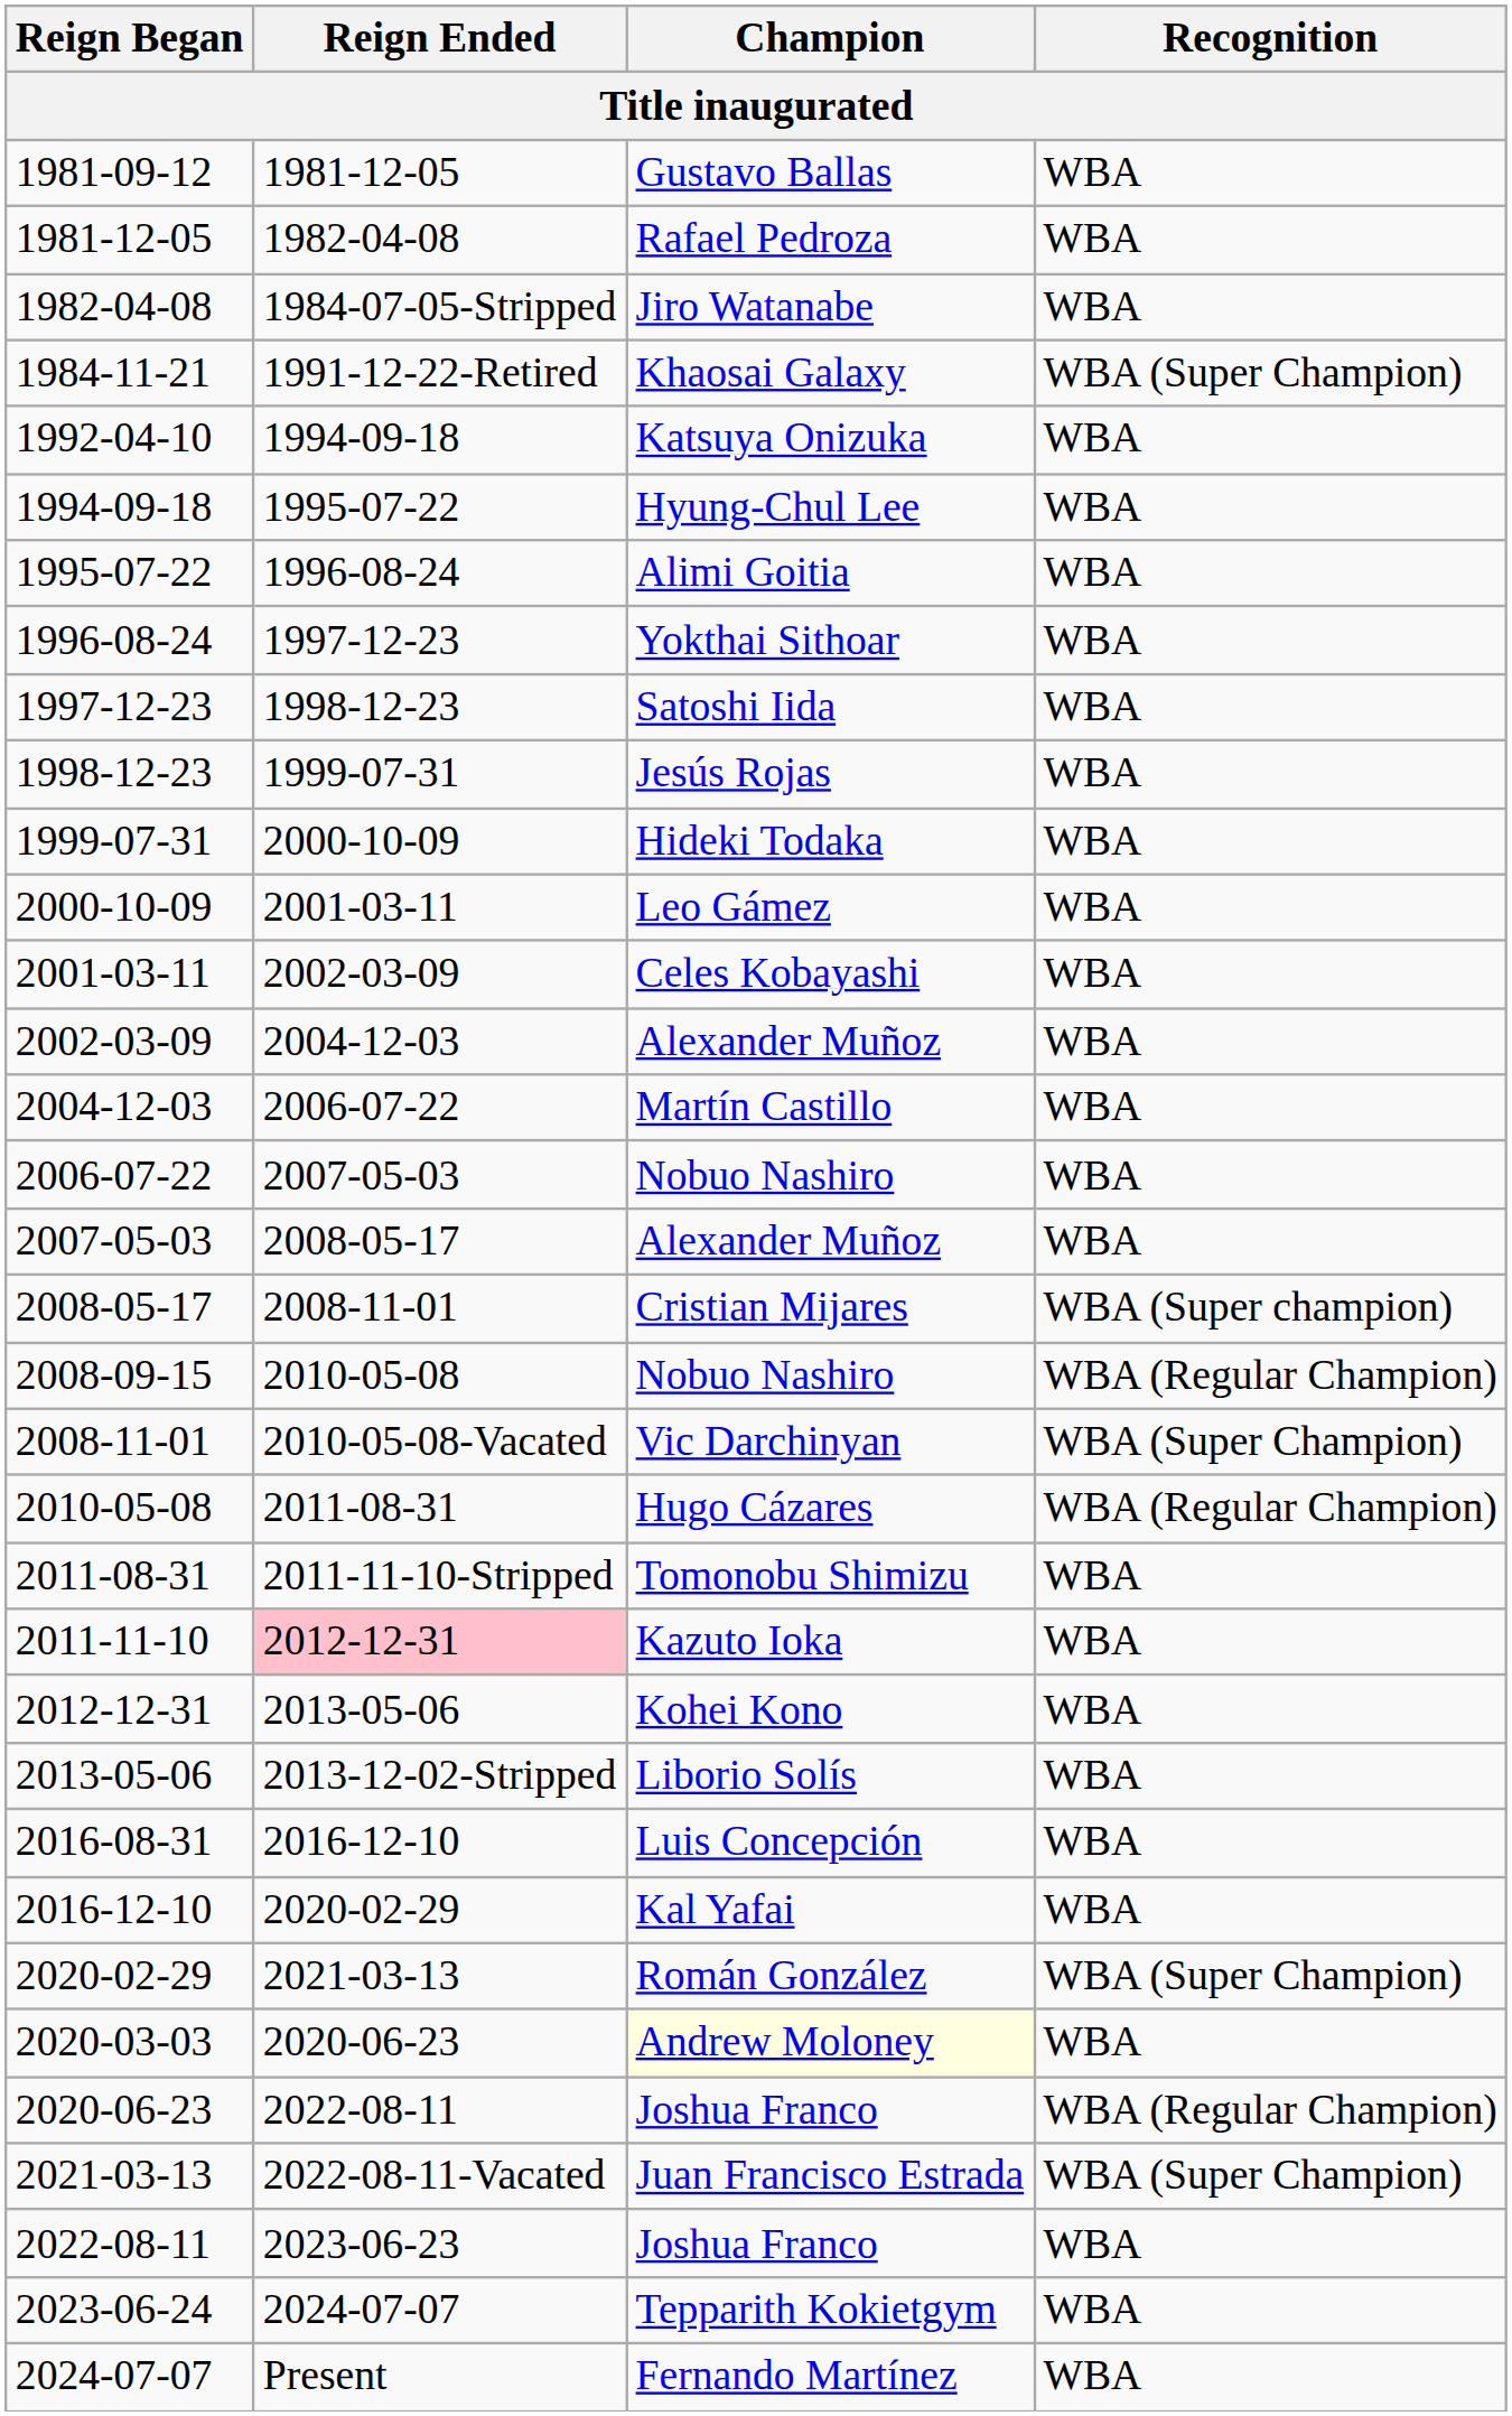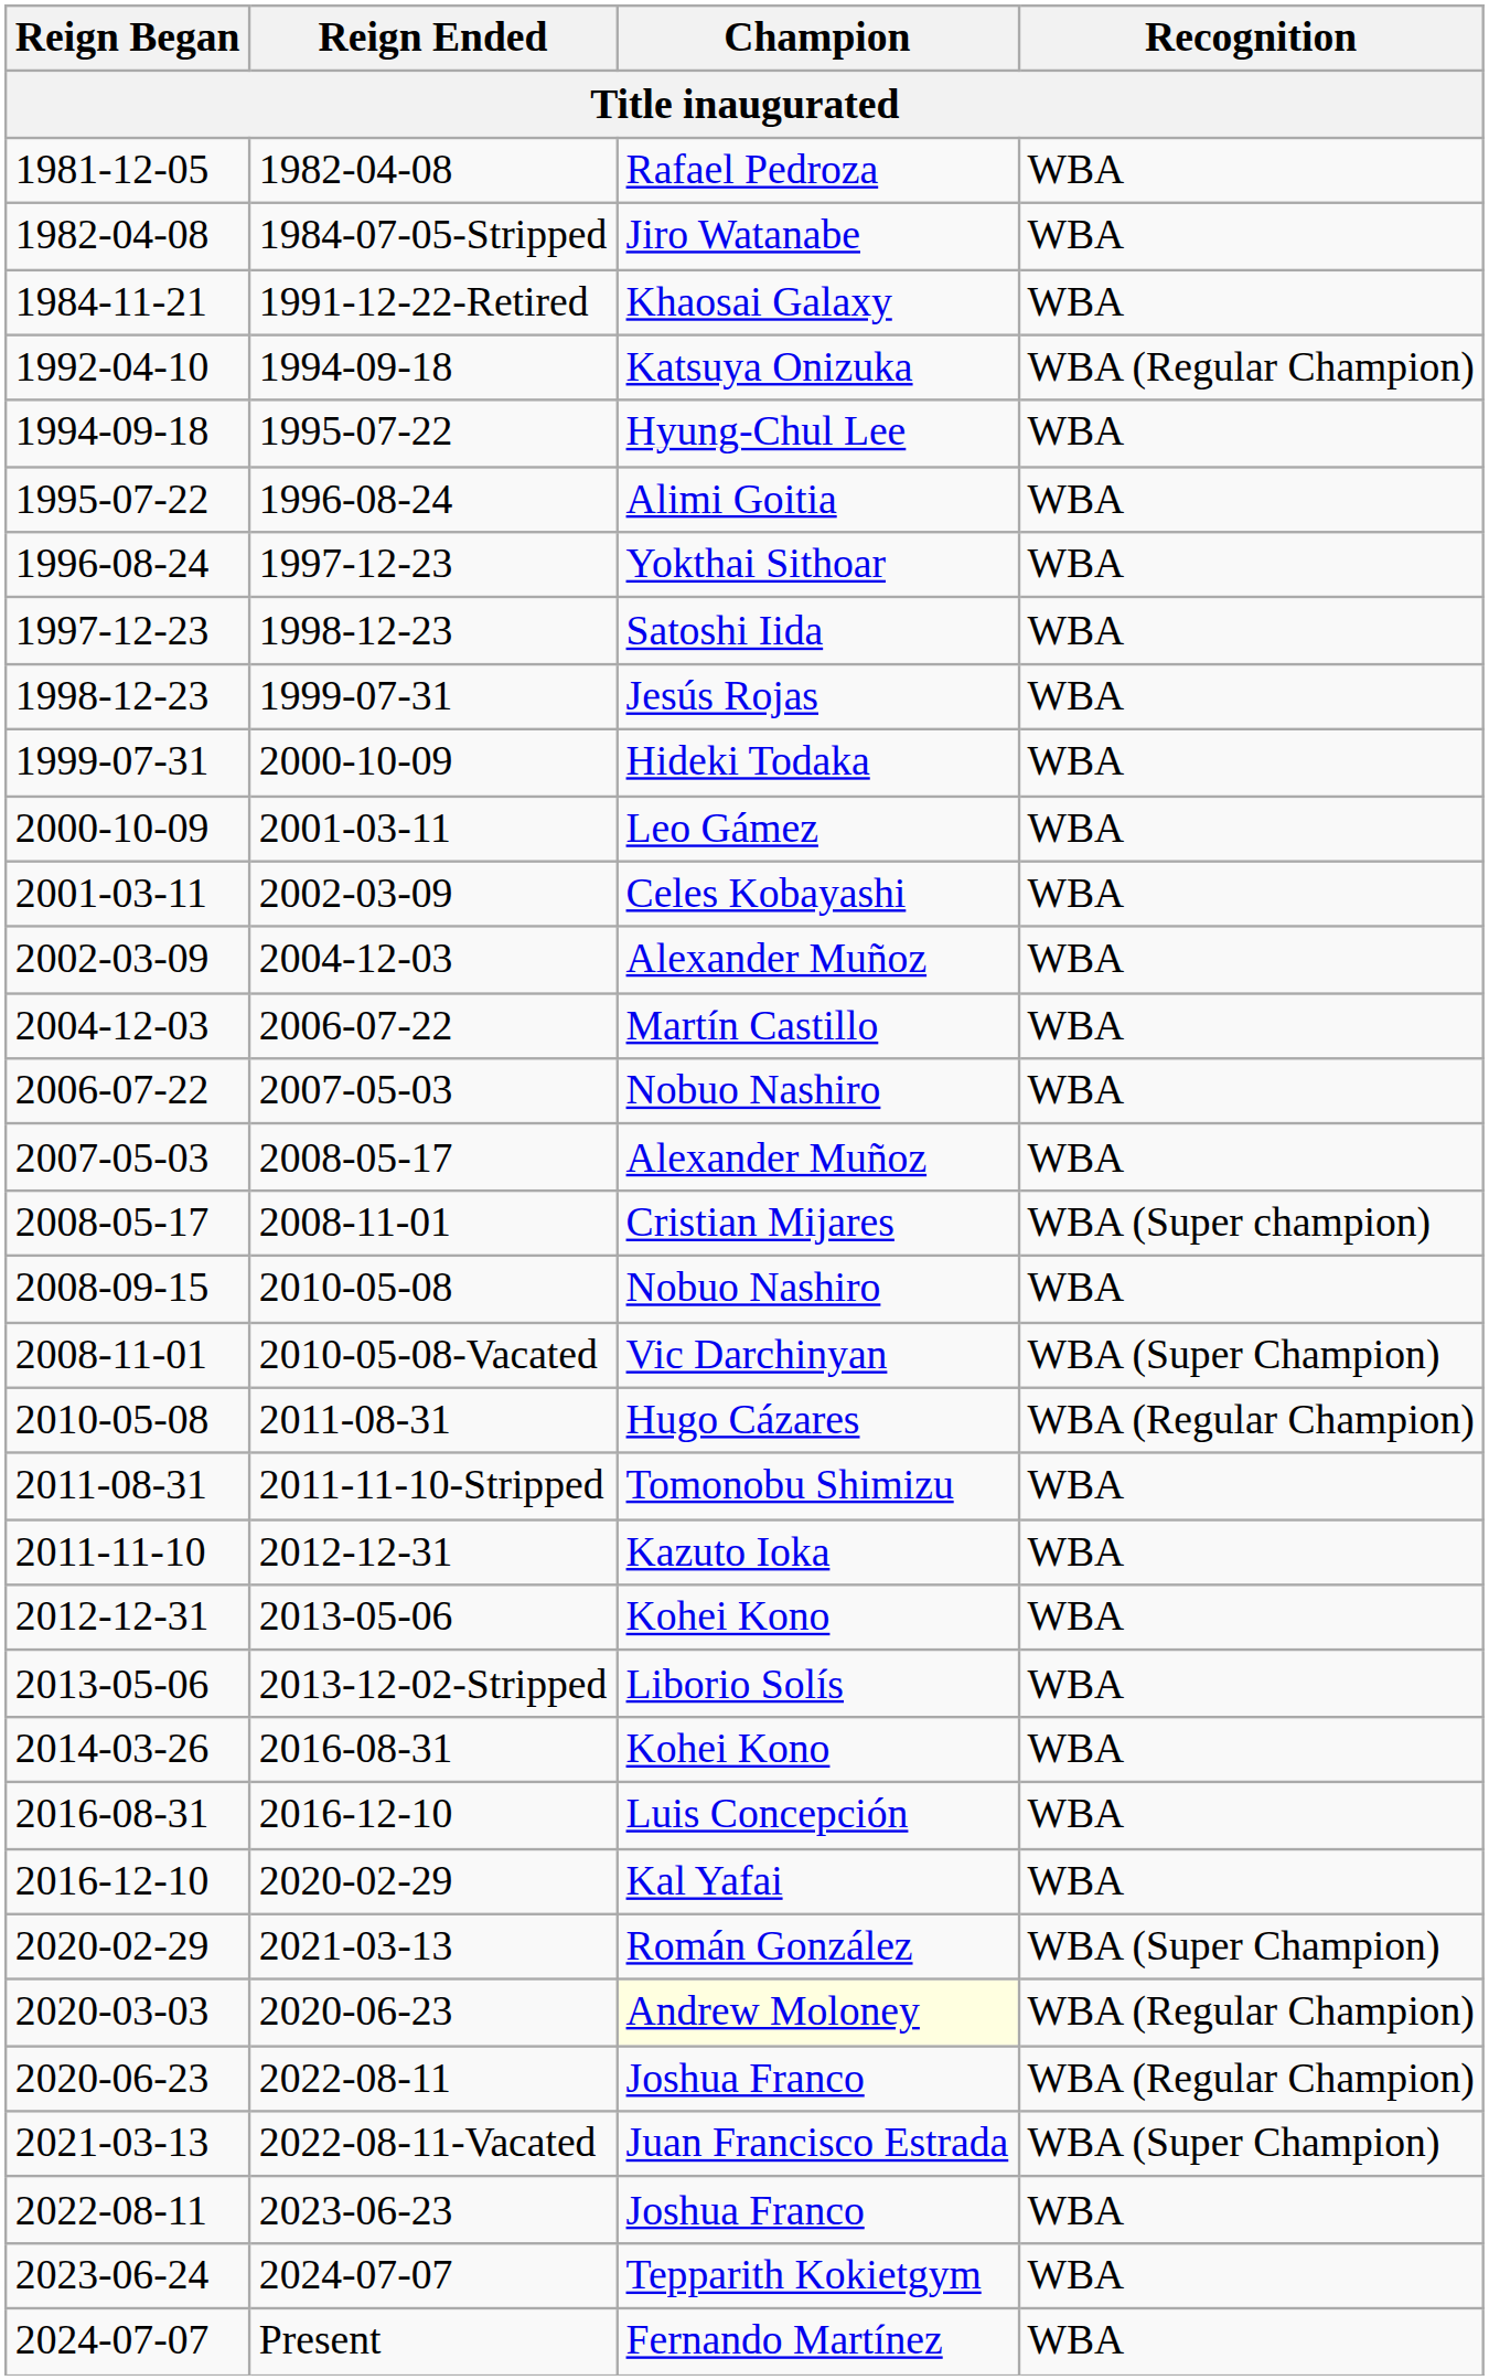- row: 1981-09-12 | 1981-12-05 | Gustavo Ballas | WBA
1984-11-21 | Recognition: WBA (Super Champion) -> WBA
1992-04-10 | Recognition: WBA -> WBA (Regular Champion)
2008-09-15 | Recognition: WBA (Regular Champion) -> WBA
2011-11-10 | Reign Ended: pink background -> no background
+ row: 2014-03-26 | 2016-08-31 | Kohei Kono | WBA
2020-03-03 | Recognition: WBA -> WBA (Regular Champion)
